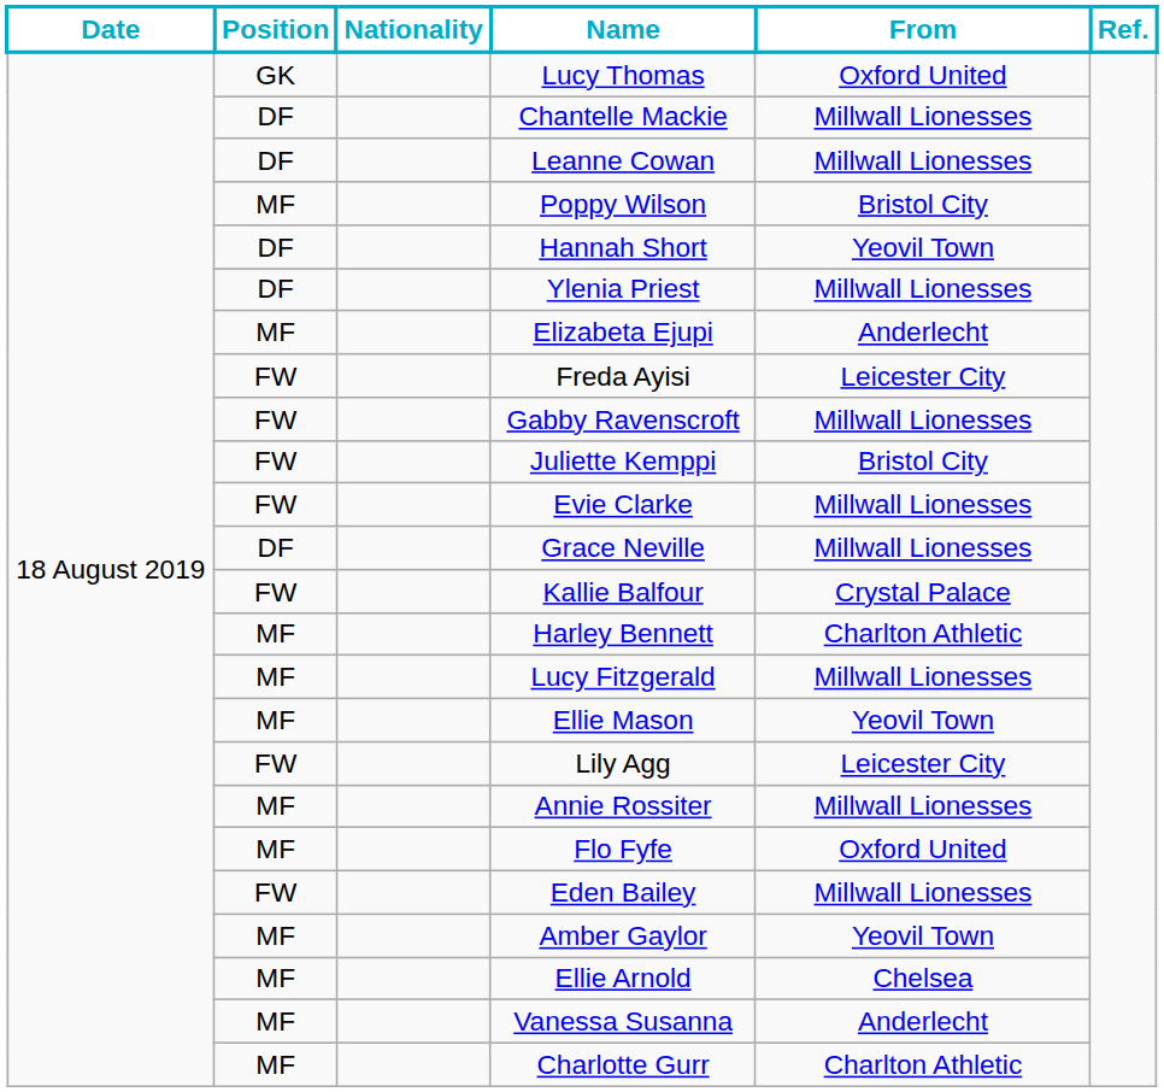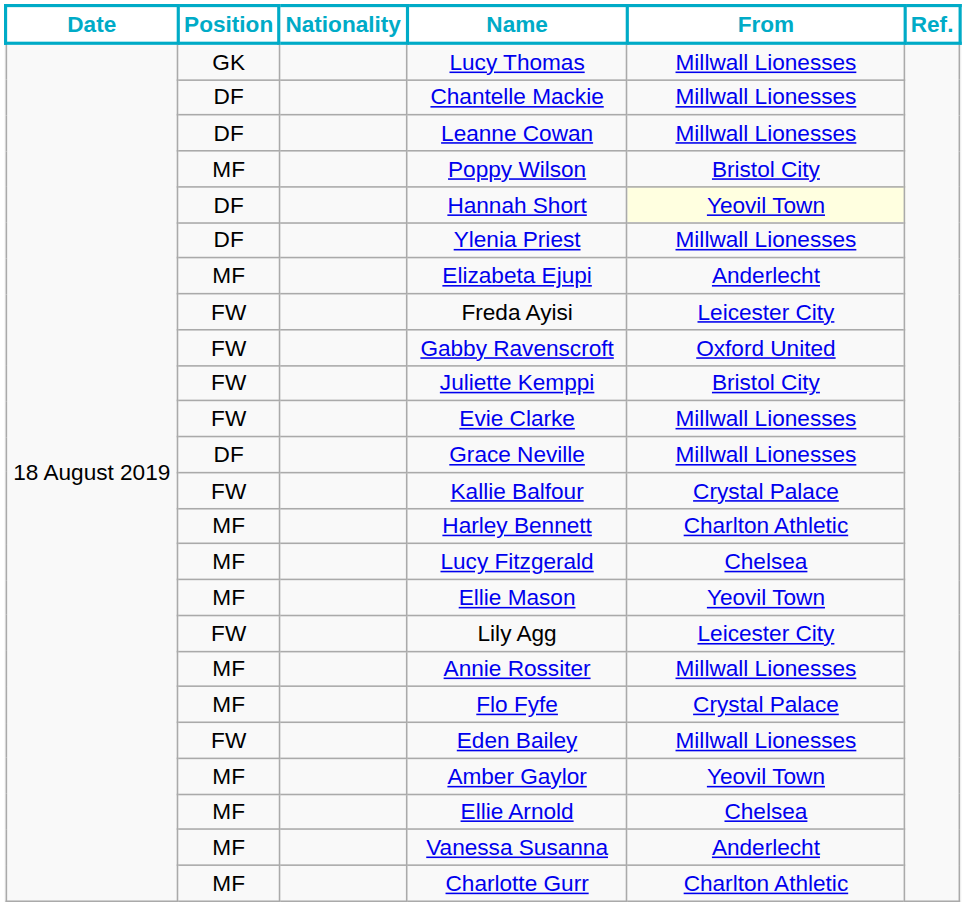Lucy Thomas | From: Oxford United -> Millwall Lionesses
Hannah Short | From: no background -> lightyellow background
Gabby Ravenscroft | From: Millwall Lionesses -> Oxford United
Lucy Fitzgerald | From: Millwall Lionesses -> Chelsea
Flo Fyfe | From: Oxford United -> Crystal Palace
